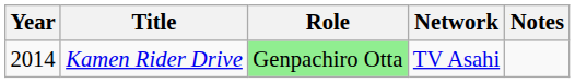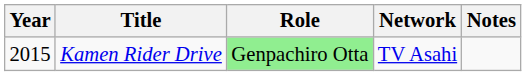Kamen Rider Drive | Year: 2014 -> 2015
